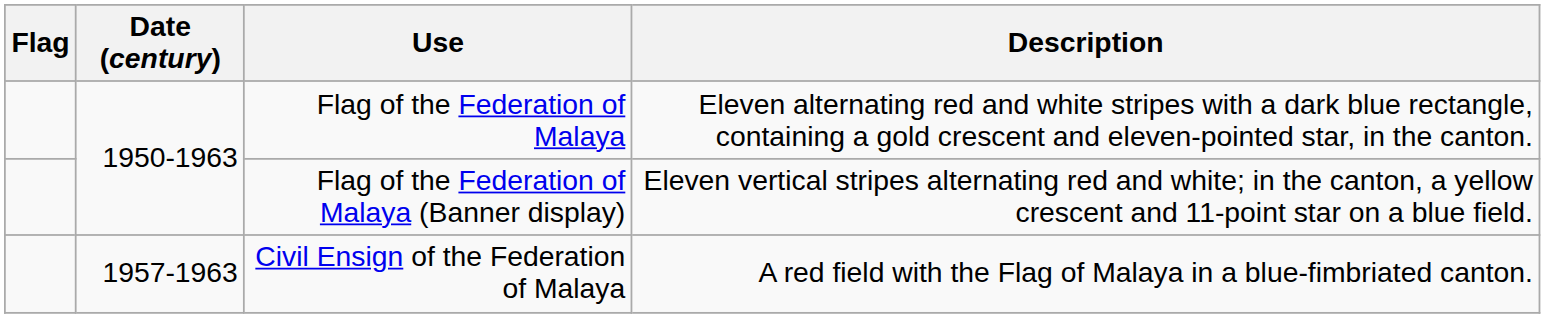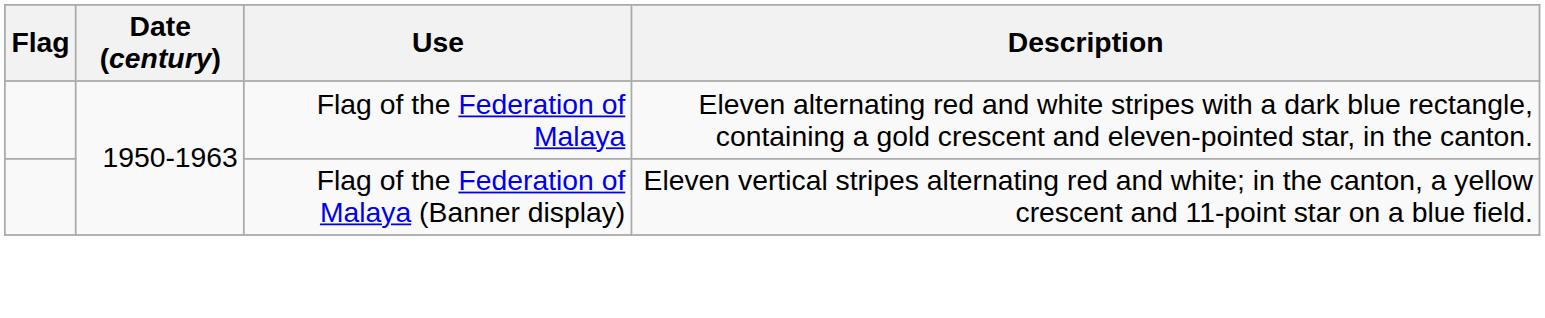- row: 1957-1963 | Civil Ensign of the Federation of Malaya | A red field with the Flag of Malaya in a blue-fimbriated canton.
